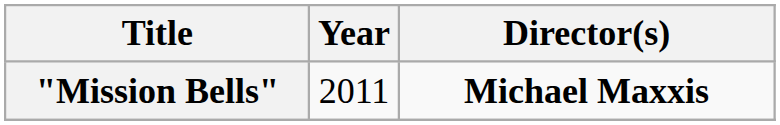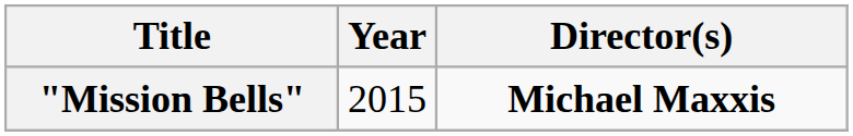"Mission Bells" | Year: 2011 -> 2015
